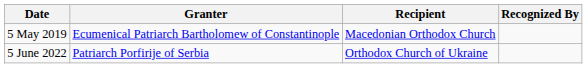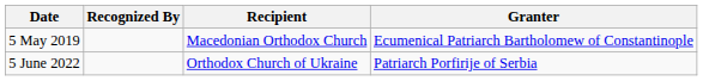columns swapped: Granter <-> Recognized By
